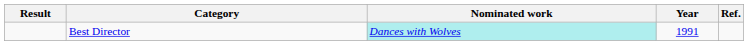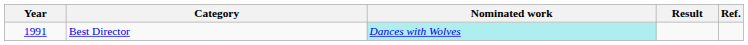columns swapped: Year <-> Result
